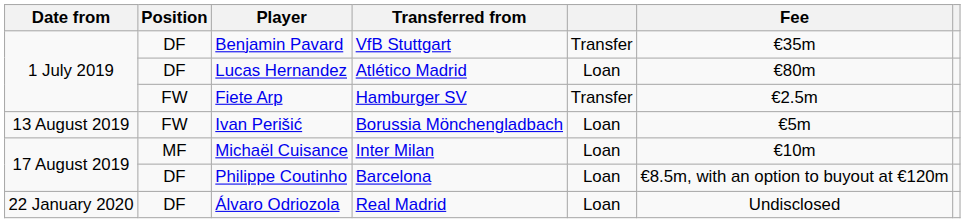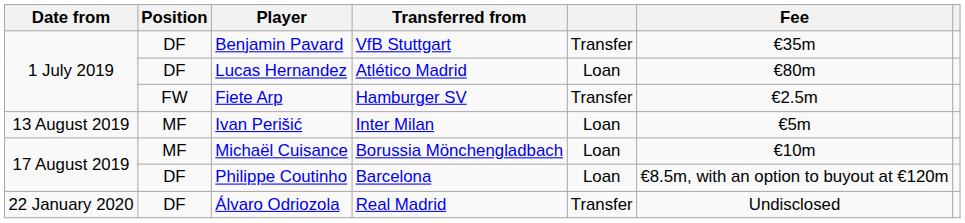Ivan Perišić | Position: FW -> MF
Ivan Perišić | Transferred from: Borussia Mönchengladbach -> Inter Milan
Michaël Cuisance | Transferred from: Inter Milan -> Borussia Mönchengladbach
Álvaro Odriozola | column 5: Loan -> Transfer
